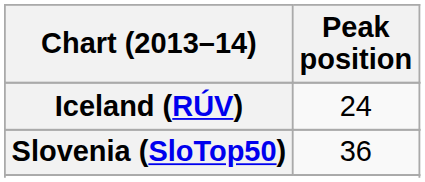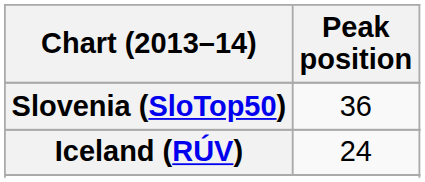rows swapped: Iceland (RÚV) <-> Slovenia (SloTop50)
